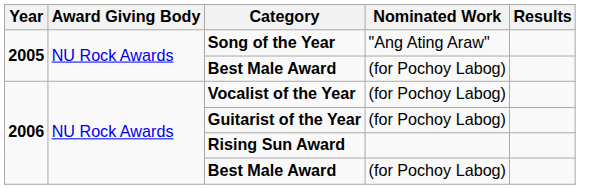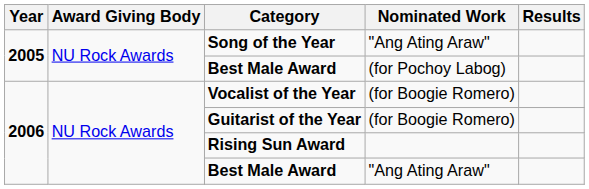Vocalist of the Year | Nominated Work: (for Pochoy Labog) -> (for Boogie Romero)
Guitarist of the Year | Nominated Work: (for Pochoy Labog) -> (for Boogie Romero)
2006 / Best Male Award | Nominated Work: (for Pochoy Labog) -> "Ang Ating Araw"
